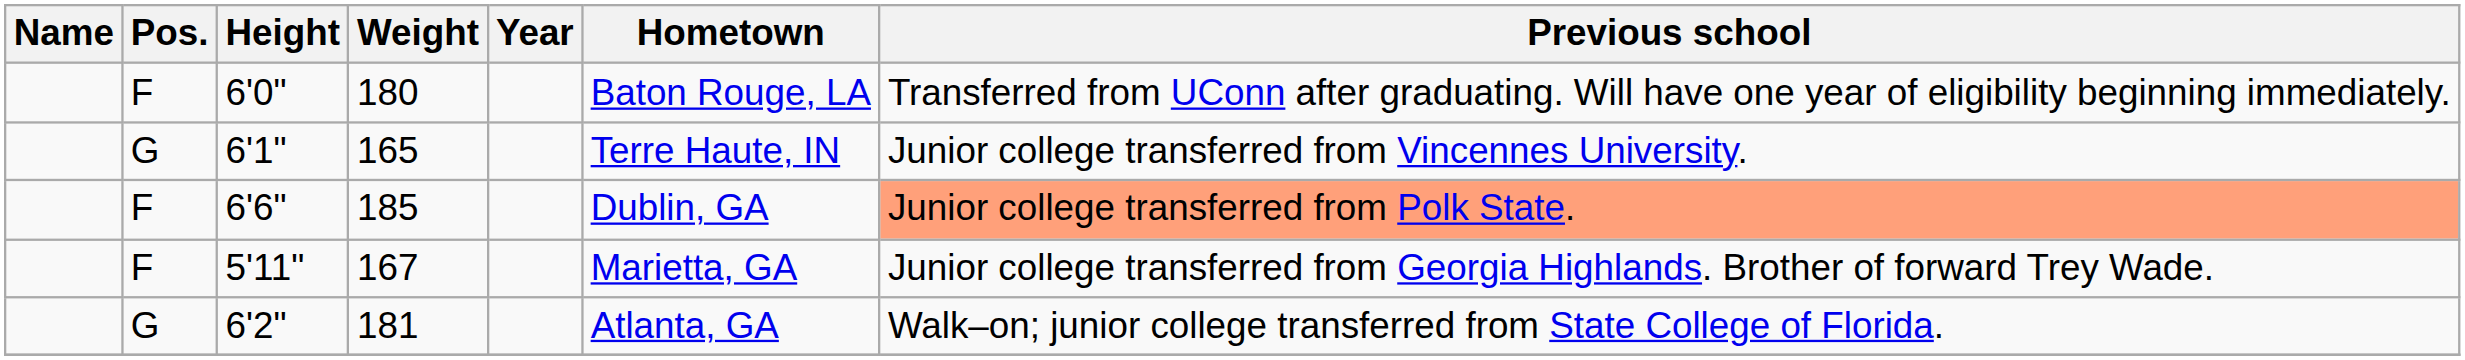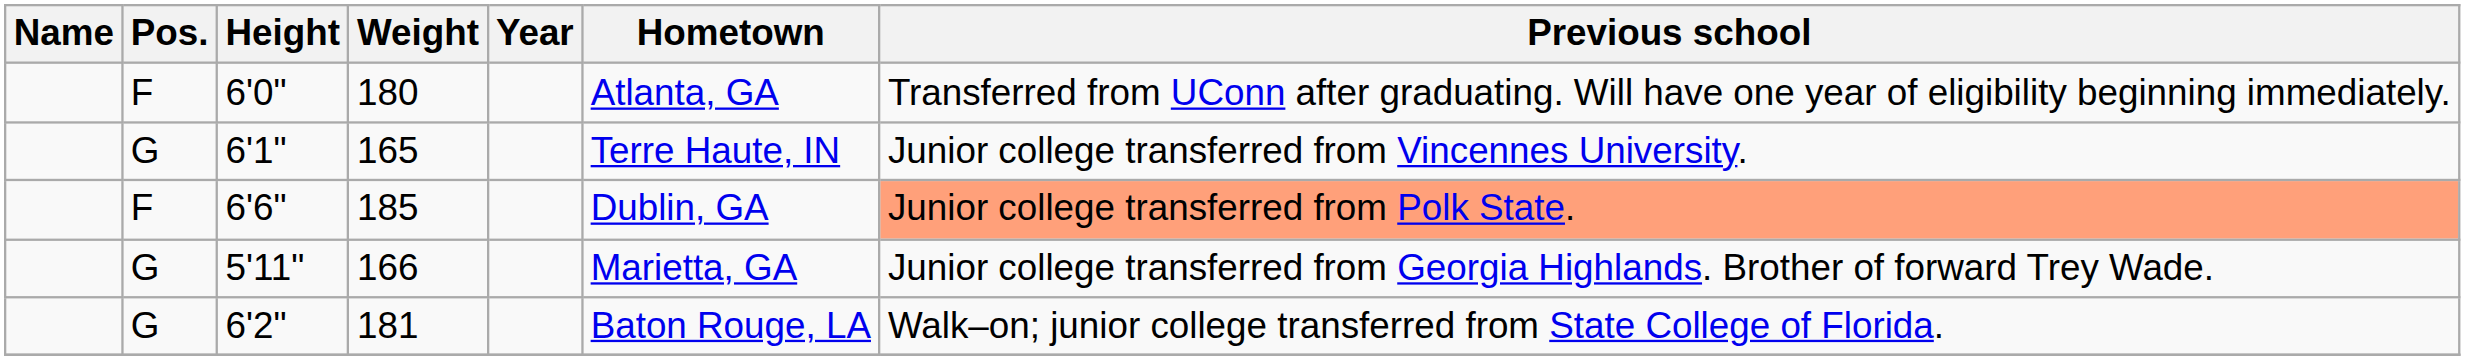6'0" | Hometown: Baton Rouge, LA -> Atlanta, GA
5'11" | Pos.: F -> G
5'11" | Weight: 167 -> 166
6'2" | Hometown: Atlanta, GA -> Baton Rouge, LA
